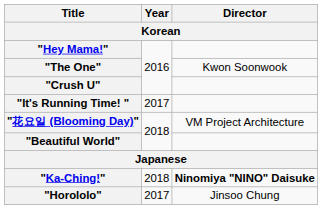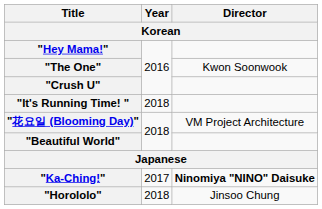"It's Running Time! " | Year: 2017 -> 2018
"Ka-Ching!" | Year: 2018 -> 2017
"Horololo" | Year: 2017 -> 2018
